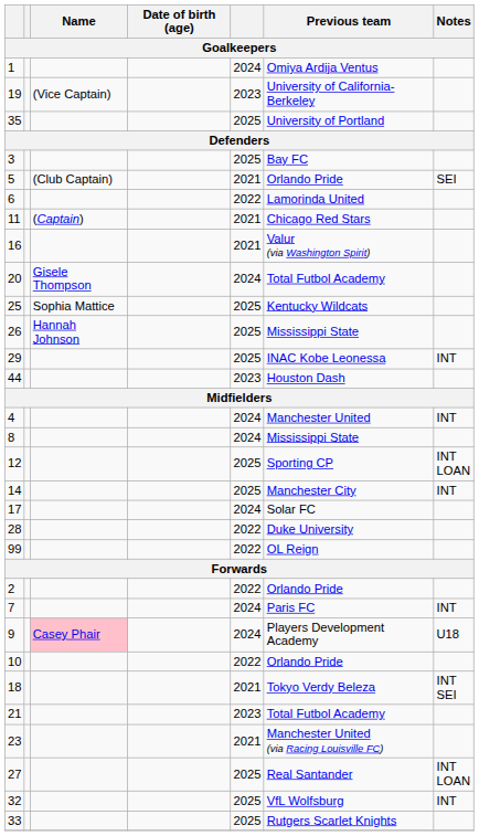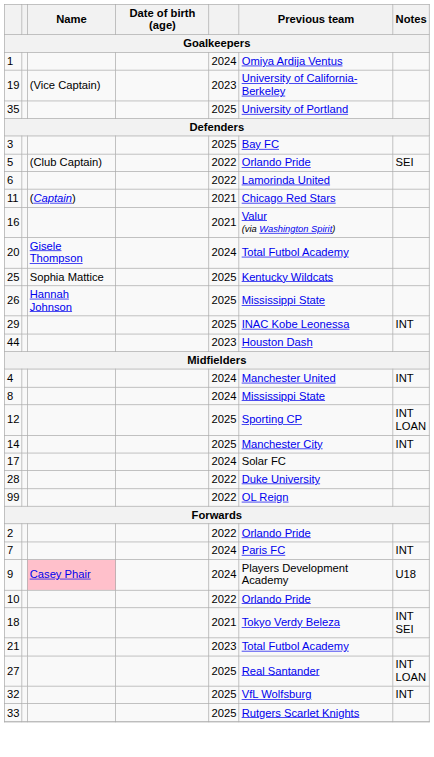5 | column 5: 2021 -> 2022
- row: 23 | 2021 | Manchester United (via Racing Louisville FC)
